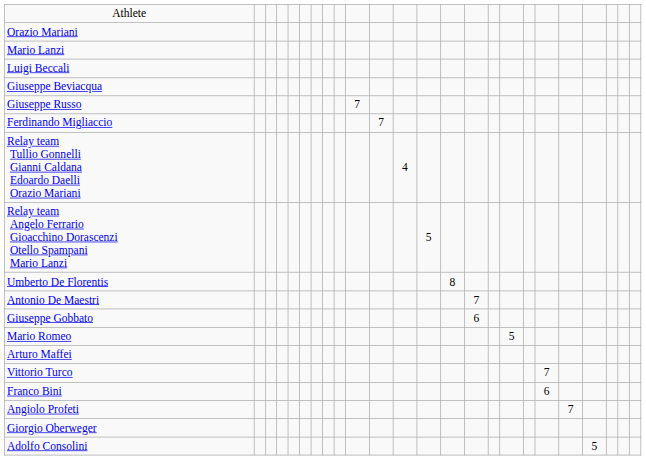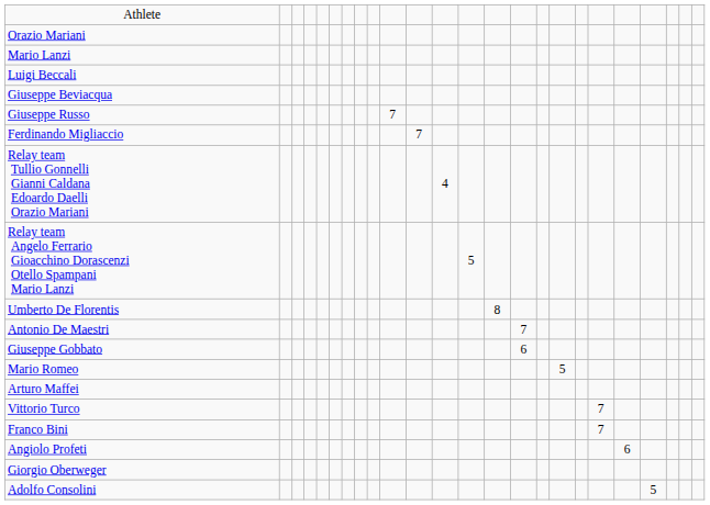Franco Bini | column 19: 6 -> 7
Angiolo Profeti | column 20: 7 -> 6
